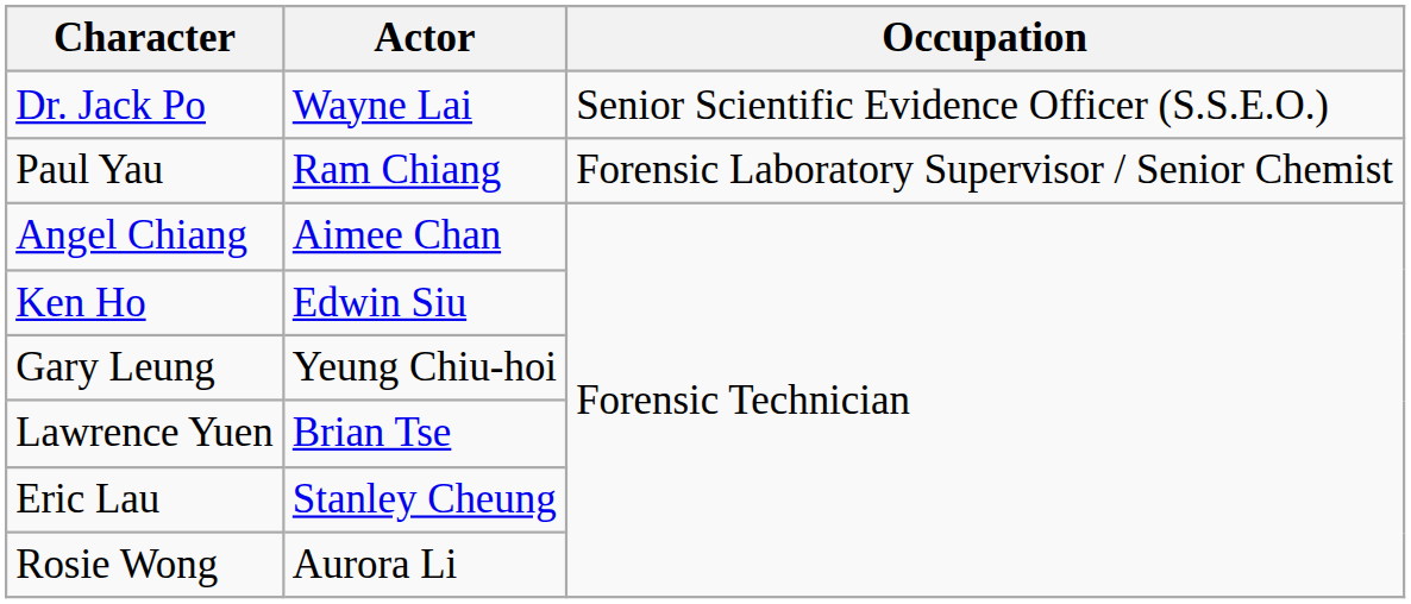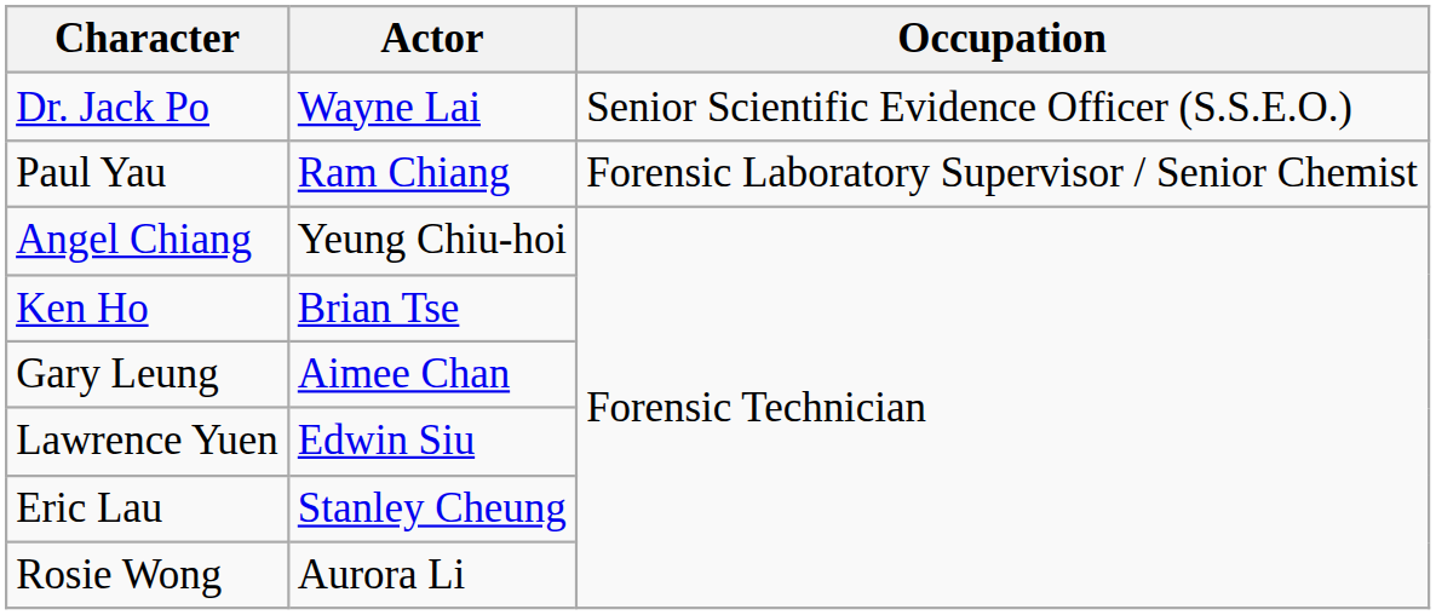Angel Chiang | Actor: Aimee Chan -> Yeung Chiu-hoi
Ken Ho | Actor: Edwin Siu -> Brian Tse
Gary Leung | Actor: Yeung Chiu-hoi -> Aimee Chan
Lawrence Yuen | Actor: Brian Tse -> Edwin Siu
